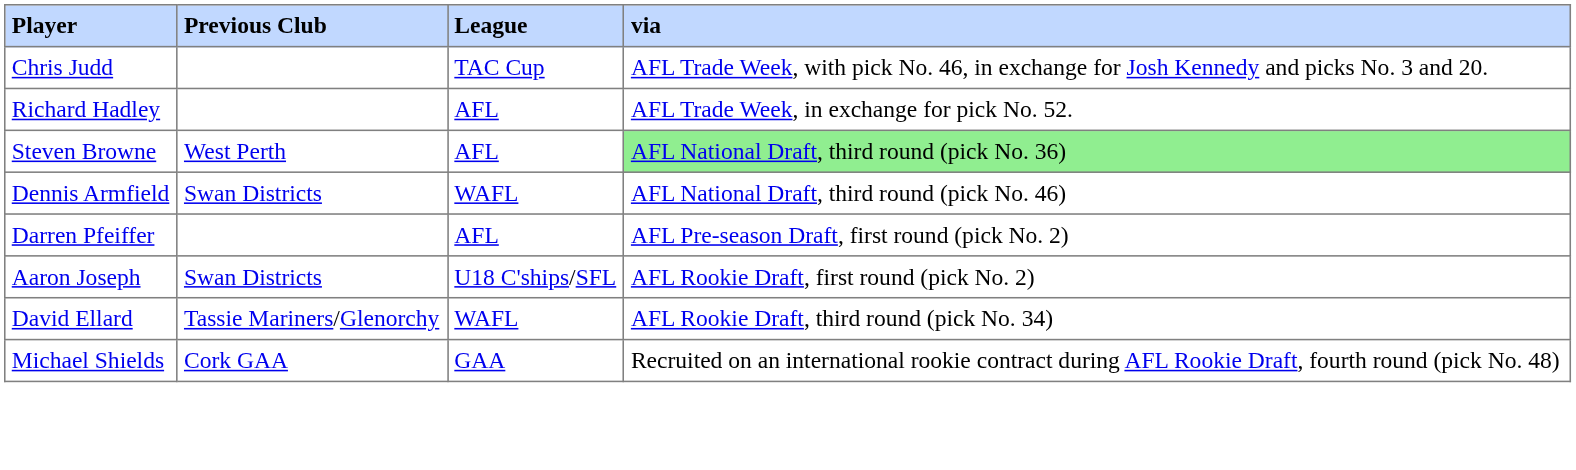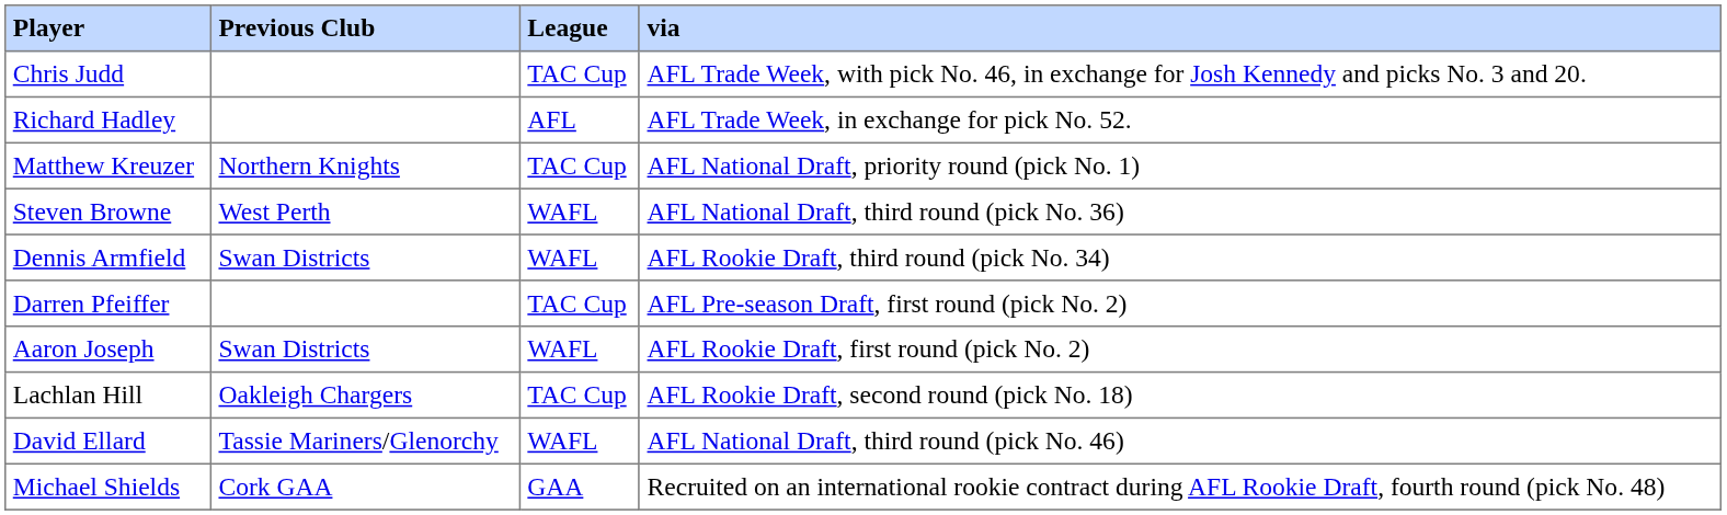+ row: Matthew Kreuzer | Northern Knights | TAC Cup | AFL National Draft, priority round (pick No. 1)
Steven Browne | League: AFL -> WAFL
Steven Browne | via: lightgreen background -> no background
Dennis Armfield | via: AFL National Draft, third round (pick No. 46) -> AFL Rookie Draft, third round (pick No. 34)
Darren Pfeiffer | League: AFL -> TAC Cup
Aaron Joseph | League: U18 C'ships/SFL -> WAFL
+ row: Lachlan Hill | Oakleigh Chargers | TAC Cup | AFL Rookie Draft, second round (pick No. 18)
David Ellard | via: AFL Rookie Draft, third round (pick No. 34) -> AFL National Draft, third round (pick No. 46)
